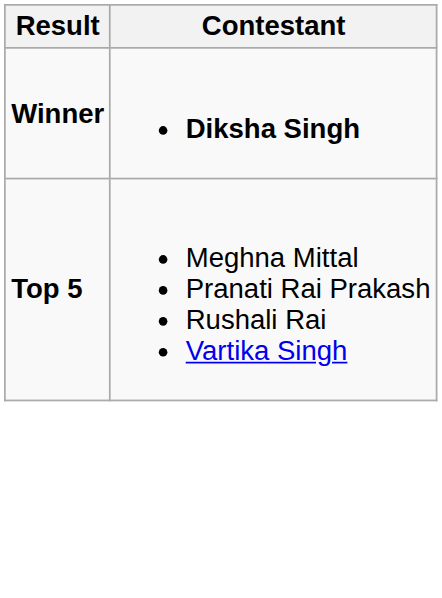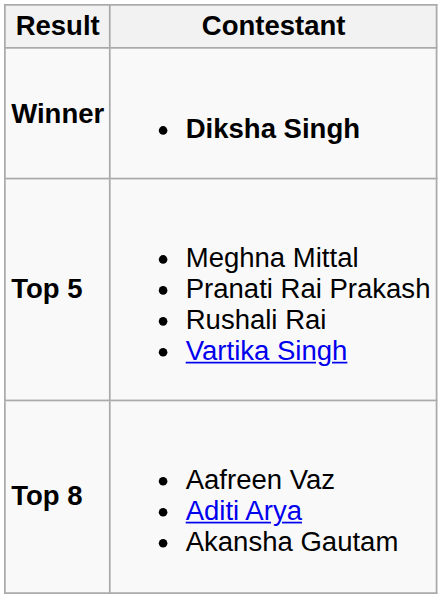+ row: Top 8 | Aafreen Vaz Aditi Arya Akansha Gautam
